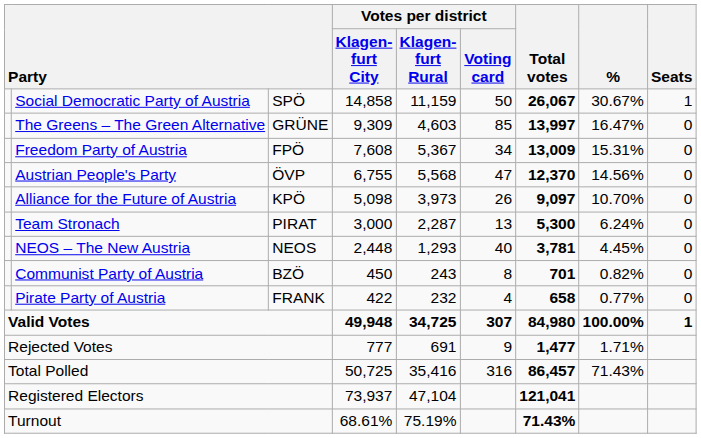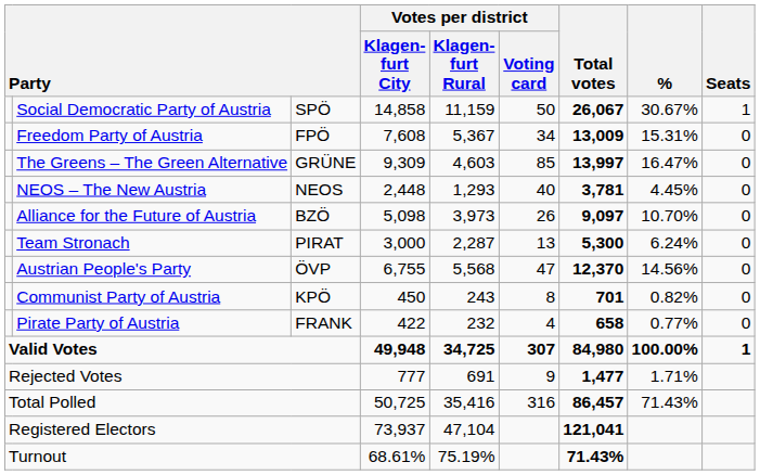rows swapped: The Greens – The Green Alternative <-> Freedom Party of Austria
rows swapped: Austrian People's Party <-> NEOS – The New Austria
Alliance for the Future of Austria | column 3: KPÖ -> BZÖ
Communist Party of Austria | column 3: BZÖ -> KPÖ
